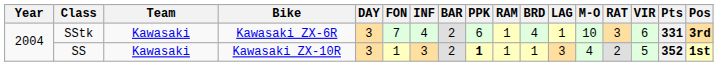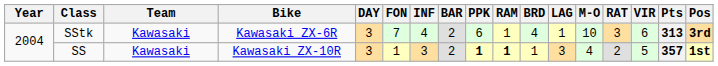SStk | Pts: 331 -> 313
SS | RAM: normal -> bold
SS | Pts: 352 -> 357
